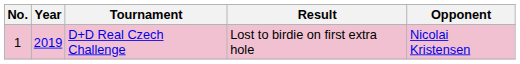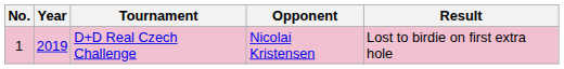columns swapped: Opponent <-> Result
